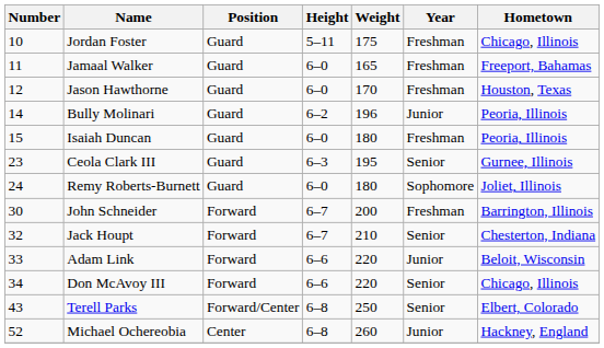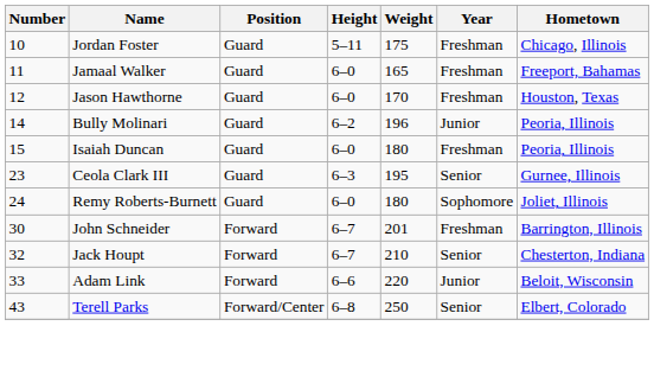John Schneider | Weight: 200 -> 201
- row: 34 | Don McAvoy III | Forward | 6–6 | 220 | Senior | Chicago, Illinois
- row: 52 | Michael Ochereobia | Center | 6–8 | 260 | Junior | Hackney, England
